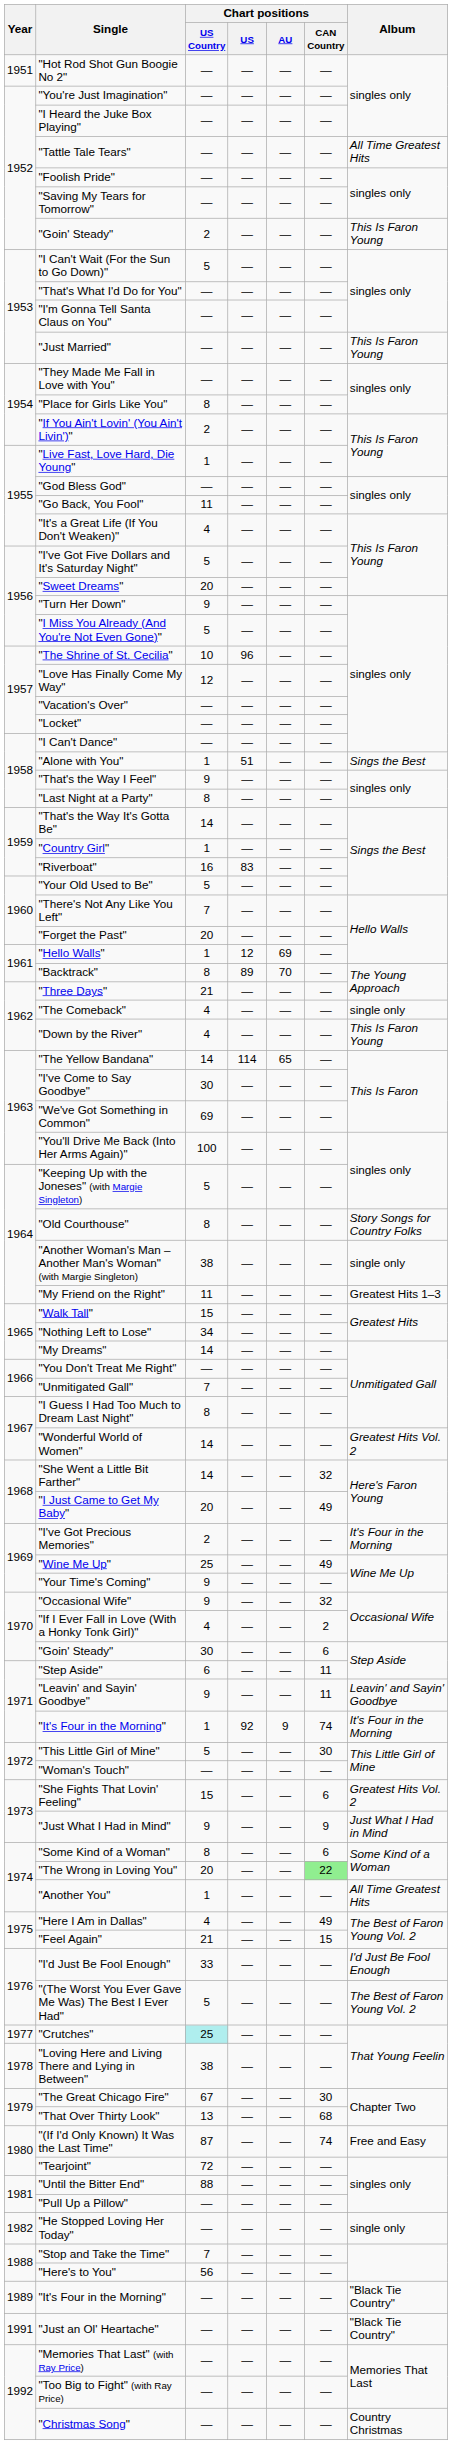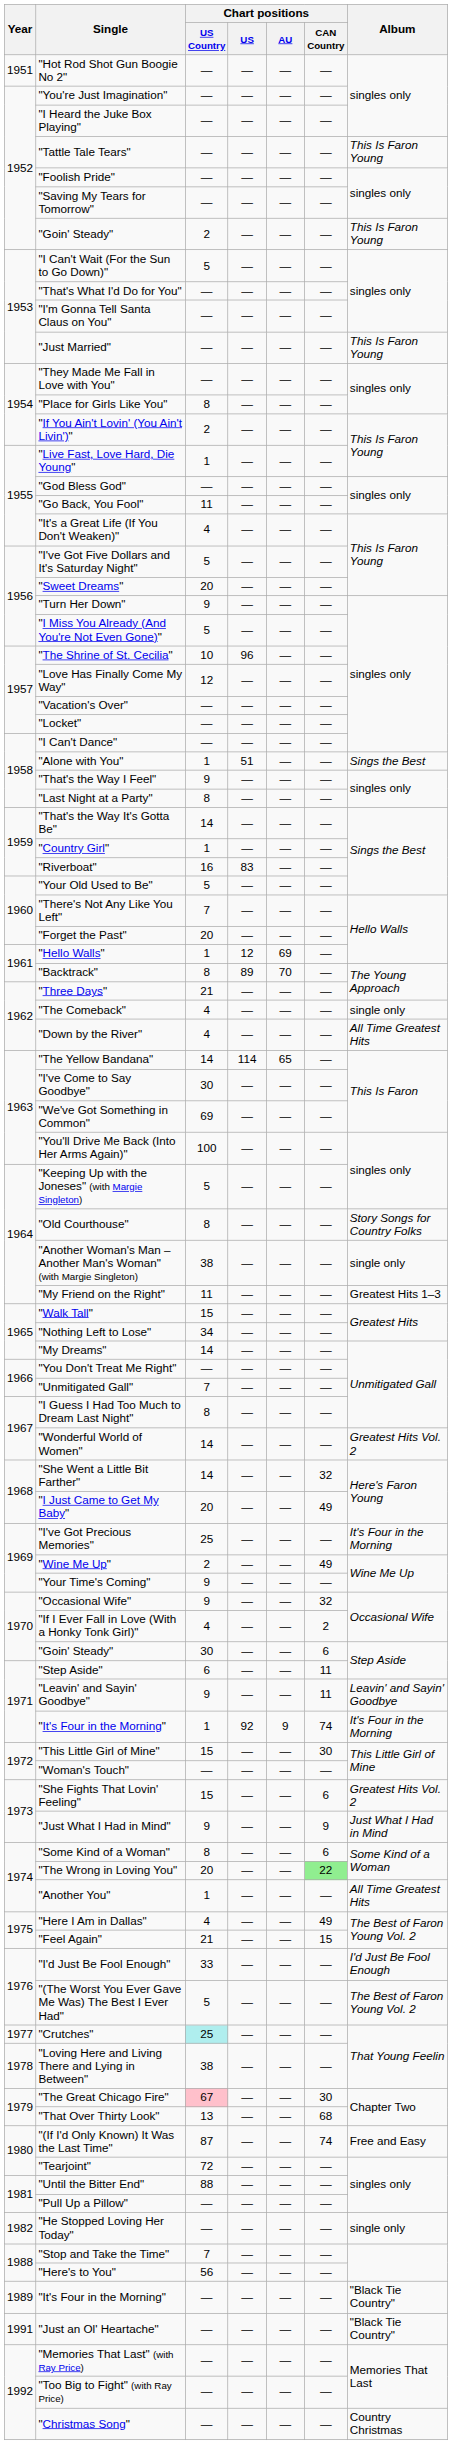"Tattle Tale Tears" | Album: All Time Greatest Hits -> This Is Faron Young
"Down by the River" | Album: This Is Faron Young -> All Time Greatest Hits
"I've Got Precious Memories" | Chart positions / US Country: 2 -> 25
"Wine Me Up" | Chart positions / US Country: 25 -> 2
"This Little Girl of Mine" | Chart positions / US Country: 5 -> 15
"The Great Chicago Fire" | Chart positions / US Country: no background -> pink background
